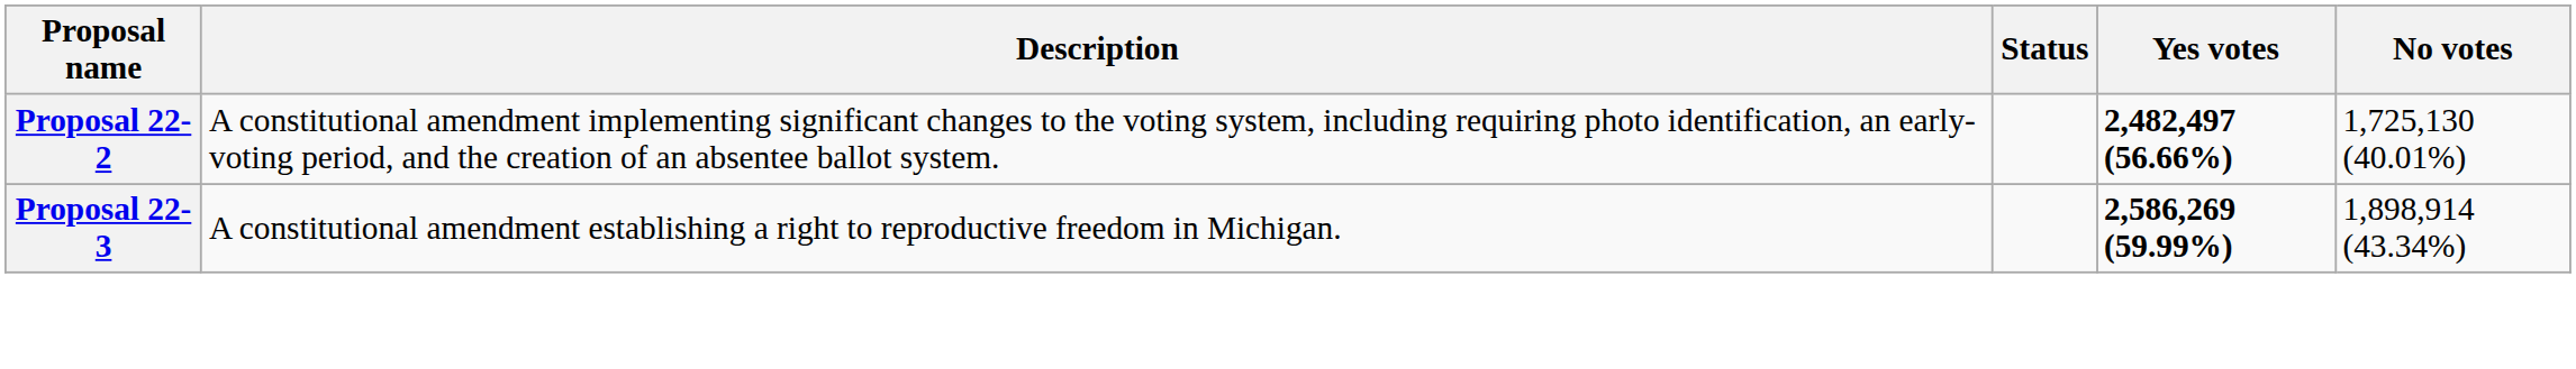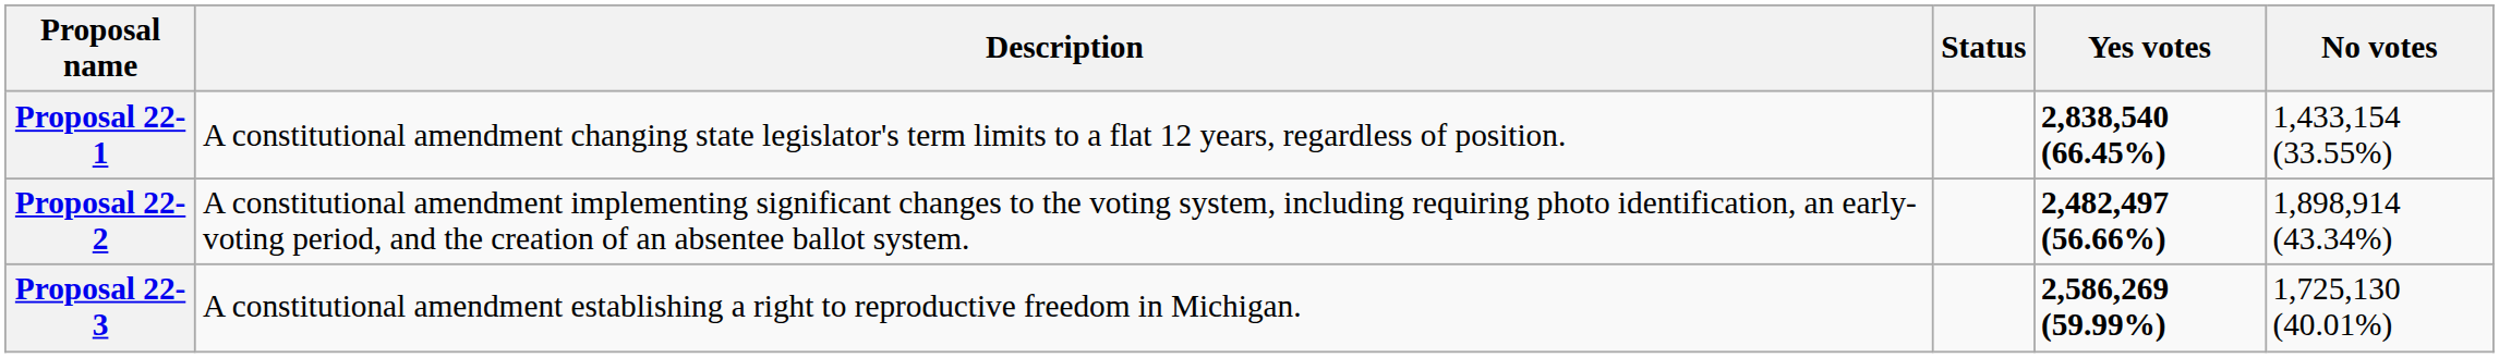+ row: Proposal 22-1 | A constitutional amendment changing state legislator's term limits to a flat 12 years, regardless of position. | 2,838,540 (66.45%) | 1,433,154 (33.55%)
Proposal 22-2 | No votes: 1,725,130 (40.01%) -> 1,898,914 (43.34%)
Proposal 22-3 | No votes: 1,898,914 (43.34%) -> 1,725,130 (40.01%)
